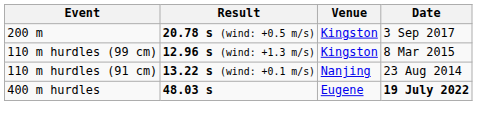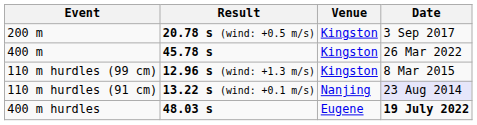+ row: 400 m | 45.78 s | Kingston | 26 Mar 2022
110 m hurdles (91 cm) | Date: no background -> lavender background
